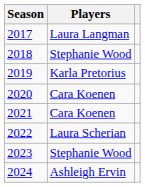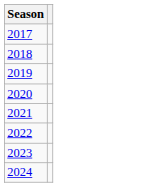- column: Players | Laura Langman | Stephanie Wood | Karla Pretorius | Cara Koenen | Cara Koenen | Laura Scherian | Stephanie Wood | Ashleigh Ervin
